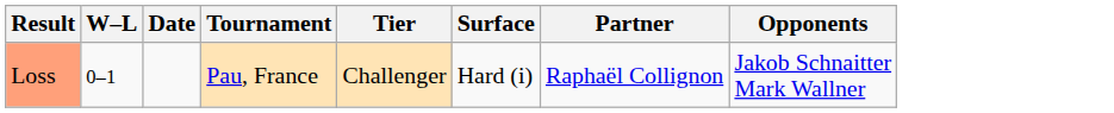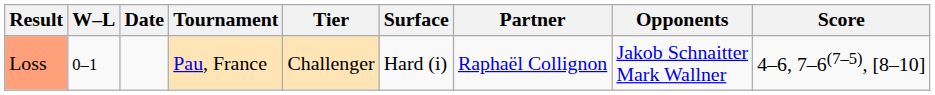+ column: Score | 4–6, 7–6(7–5), [8–10]
